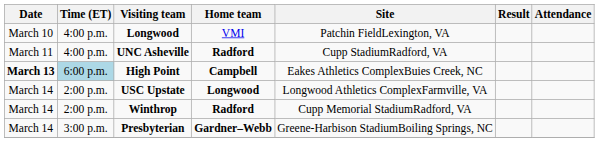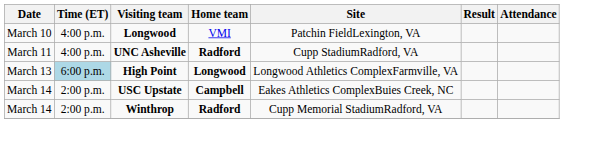High Point | Date: bold -> normal
High Point | Home team: Campbell -> Longwood
High Point | Site: Eakes Athletics ComplexBuies Creek, NC -> Longwood Athletics ComplexFarmville, VA
USC Upstate | Home team: Longwood -> Campbell
USC Upstate | Site: Longwood Athletics ComplexFarmville, VA -> Eakes Athletics ComplexBuies Creek, NC
- row: March 14 | 3:00 p.m. | Presbyterian | Gardner–Webb | Greene-Harbison StadiumBoiling Springs, NC
